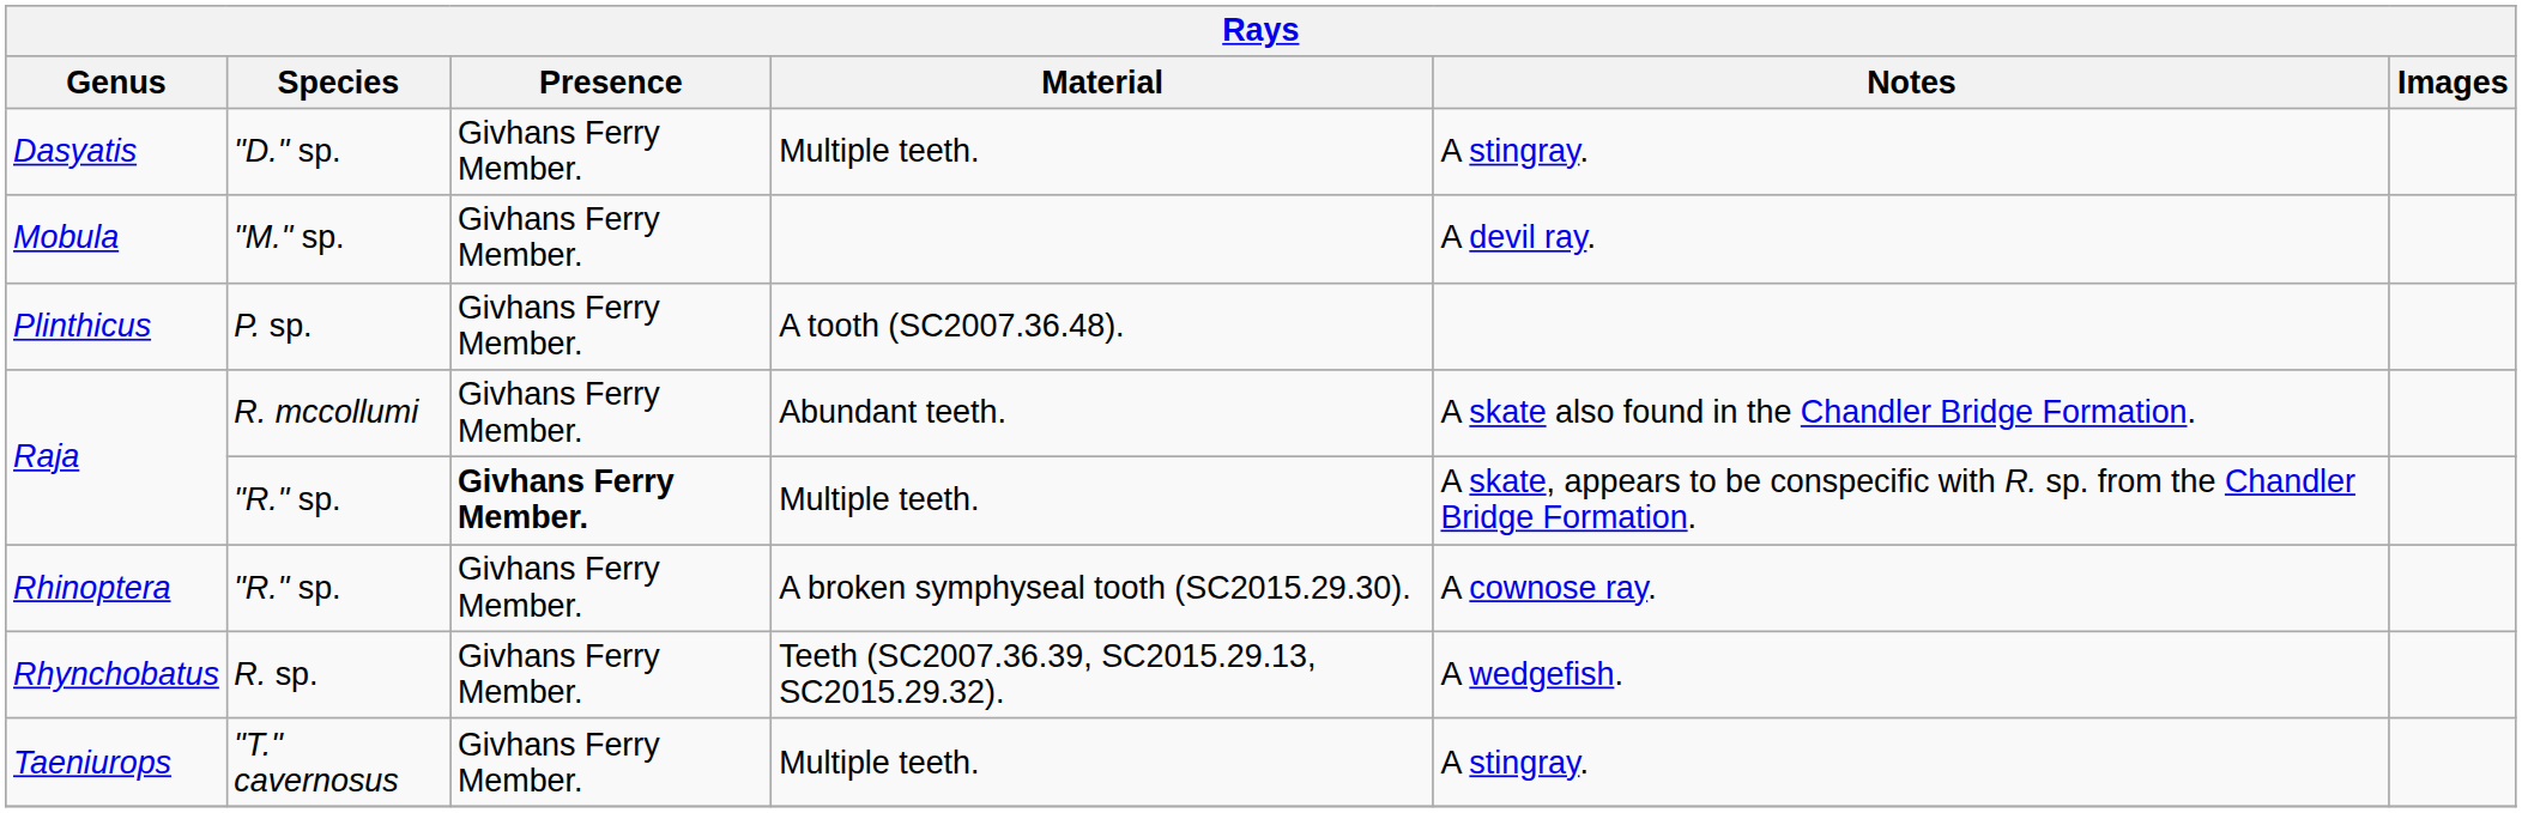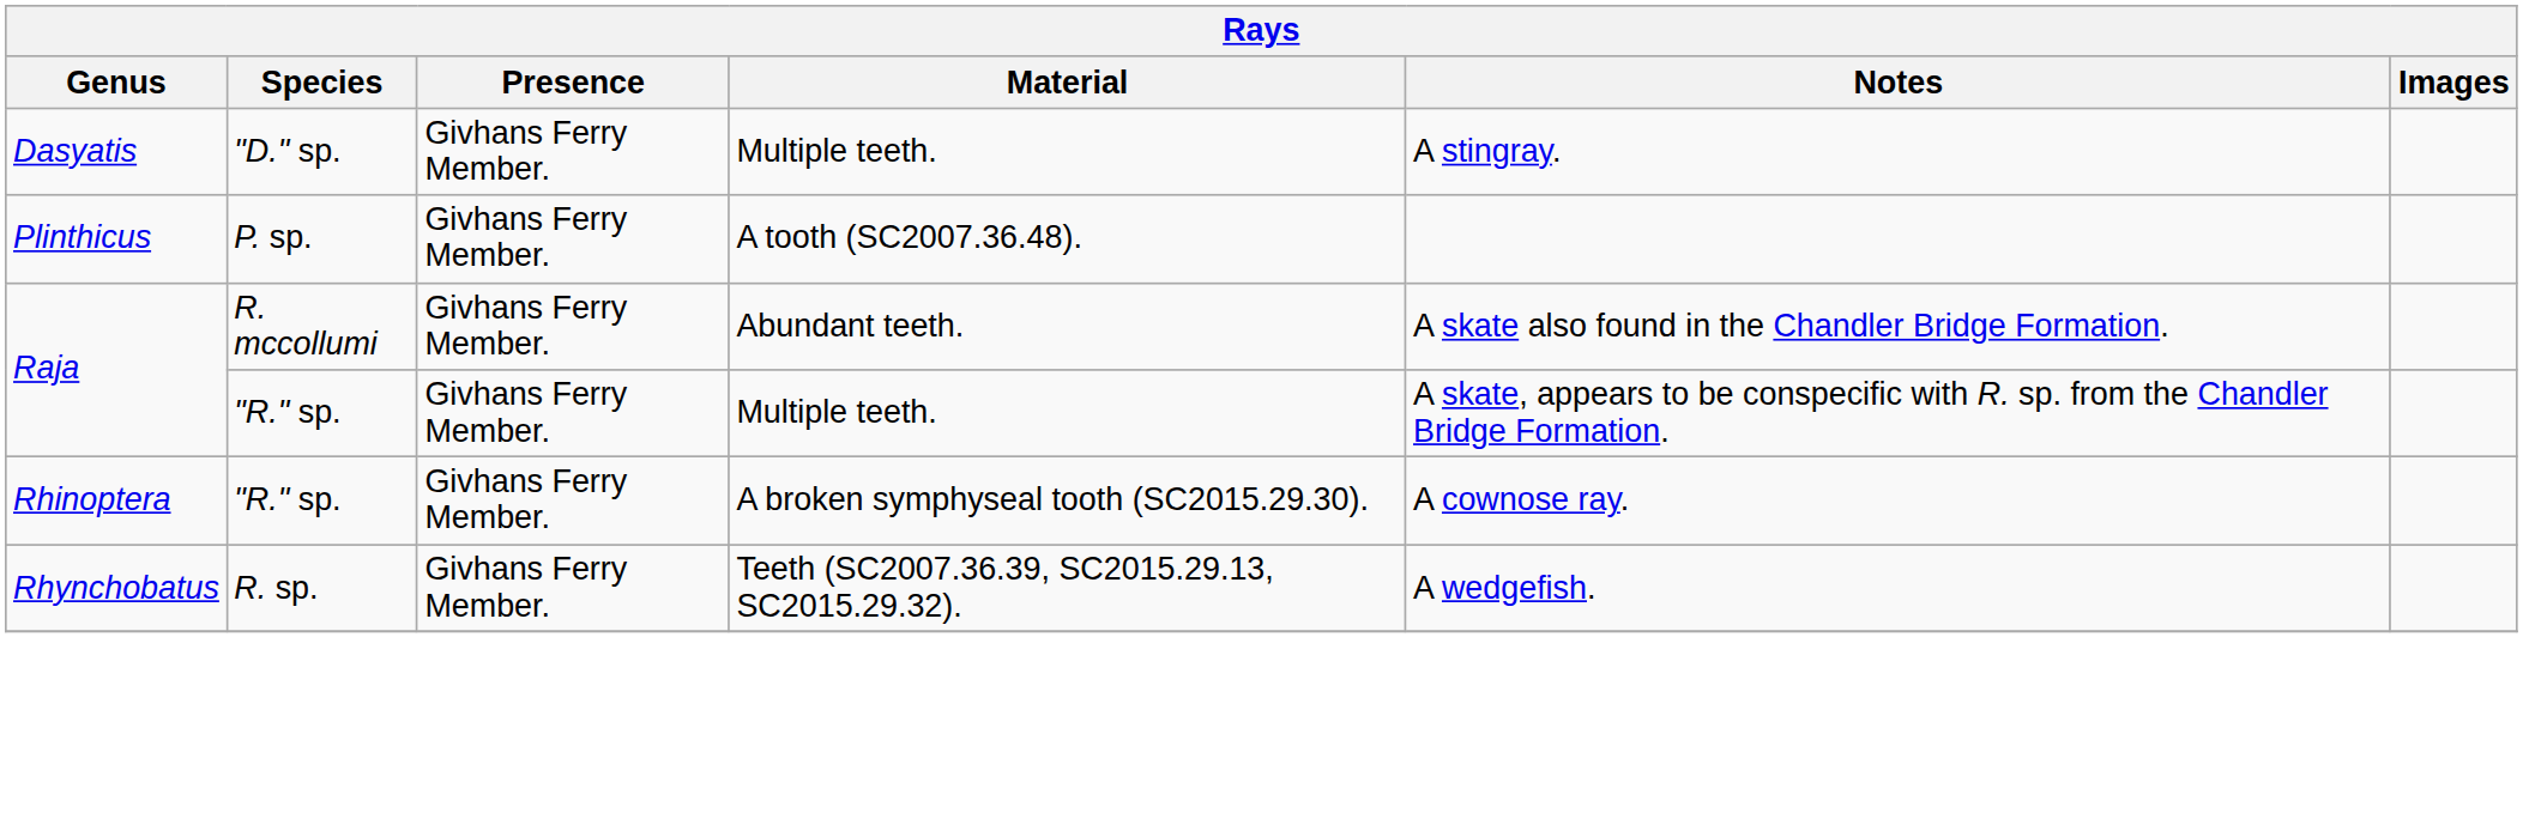- row: Mobula | "M." sp. | Givhans Ferry Member. | A devil ray.
Raja / "R." sp. | Presence: bold -> normal
- row: Taeniurops | "T." cavernosus | Givhans Ferry Member. | Multiple teeth. | A stingray.
